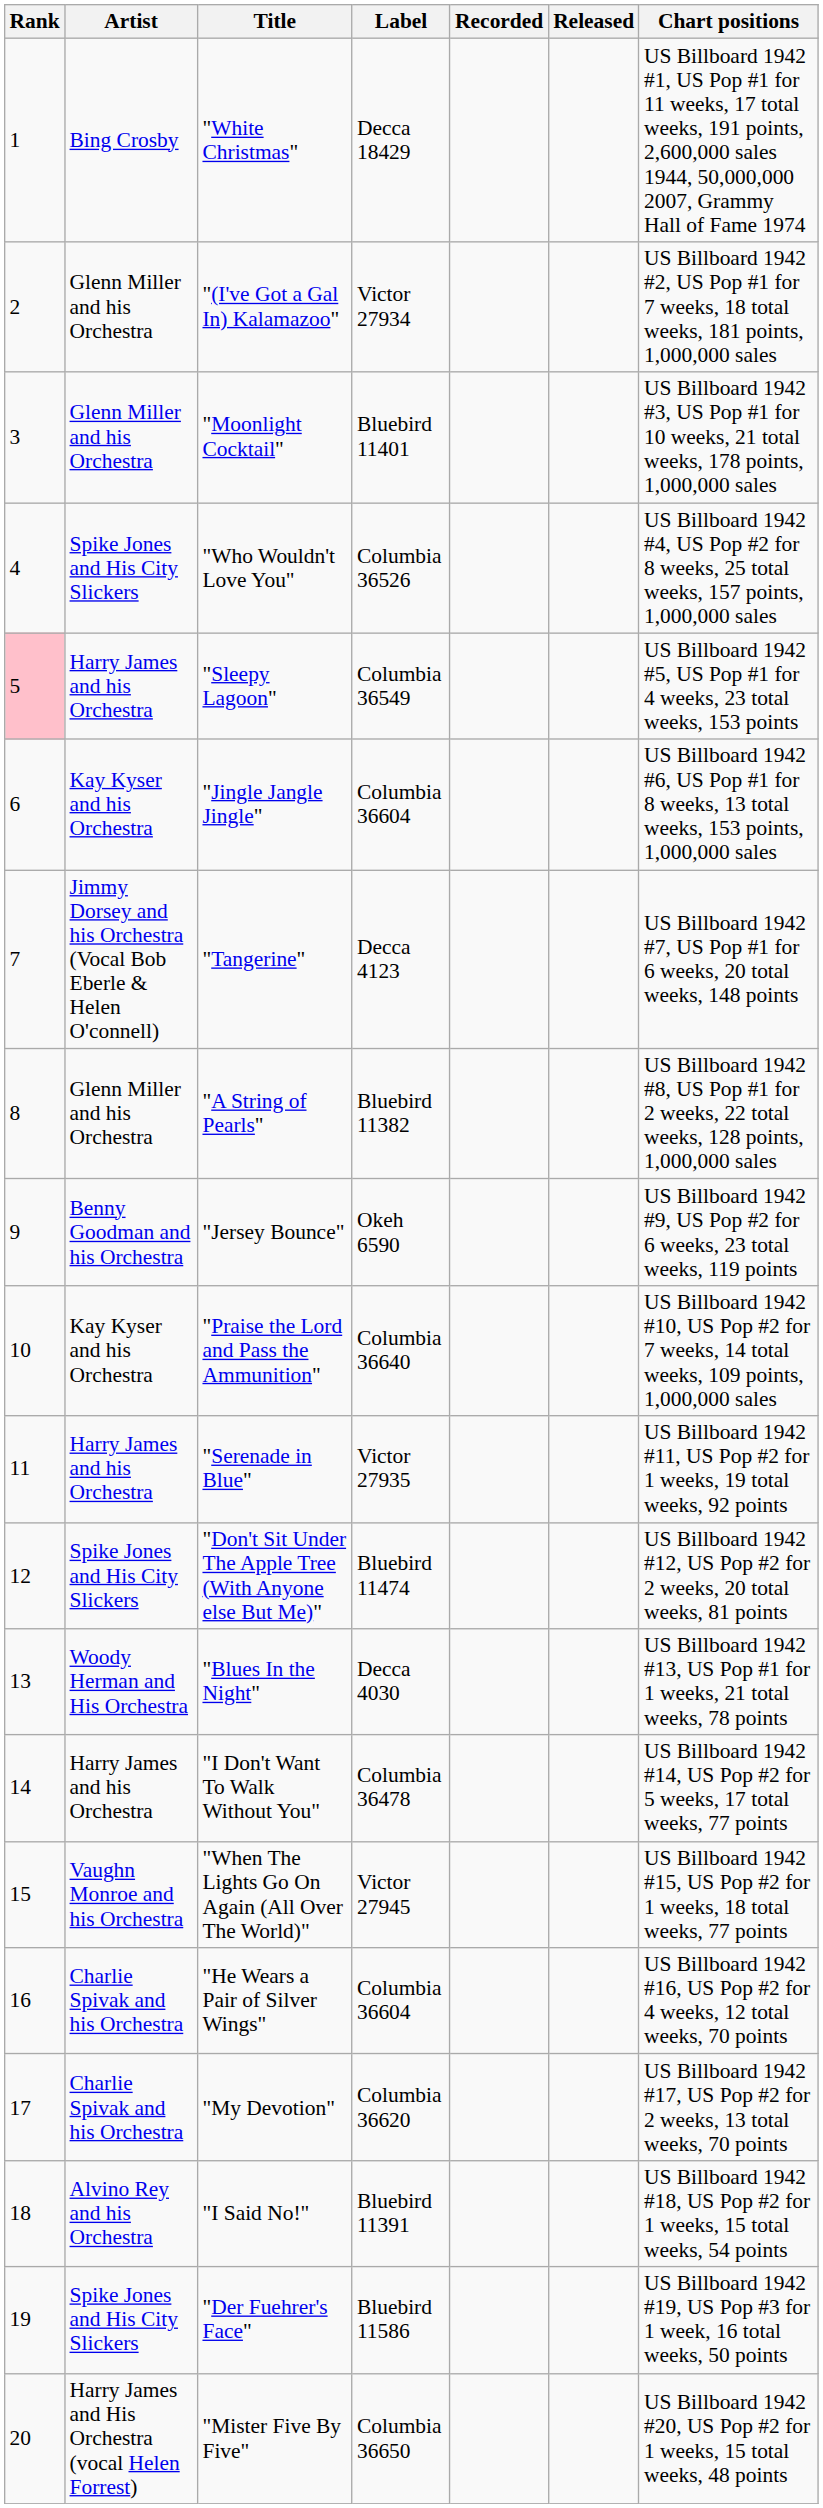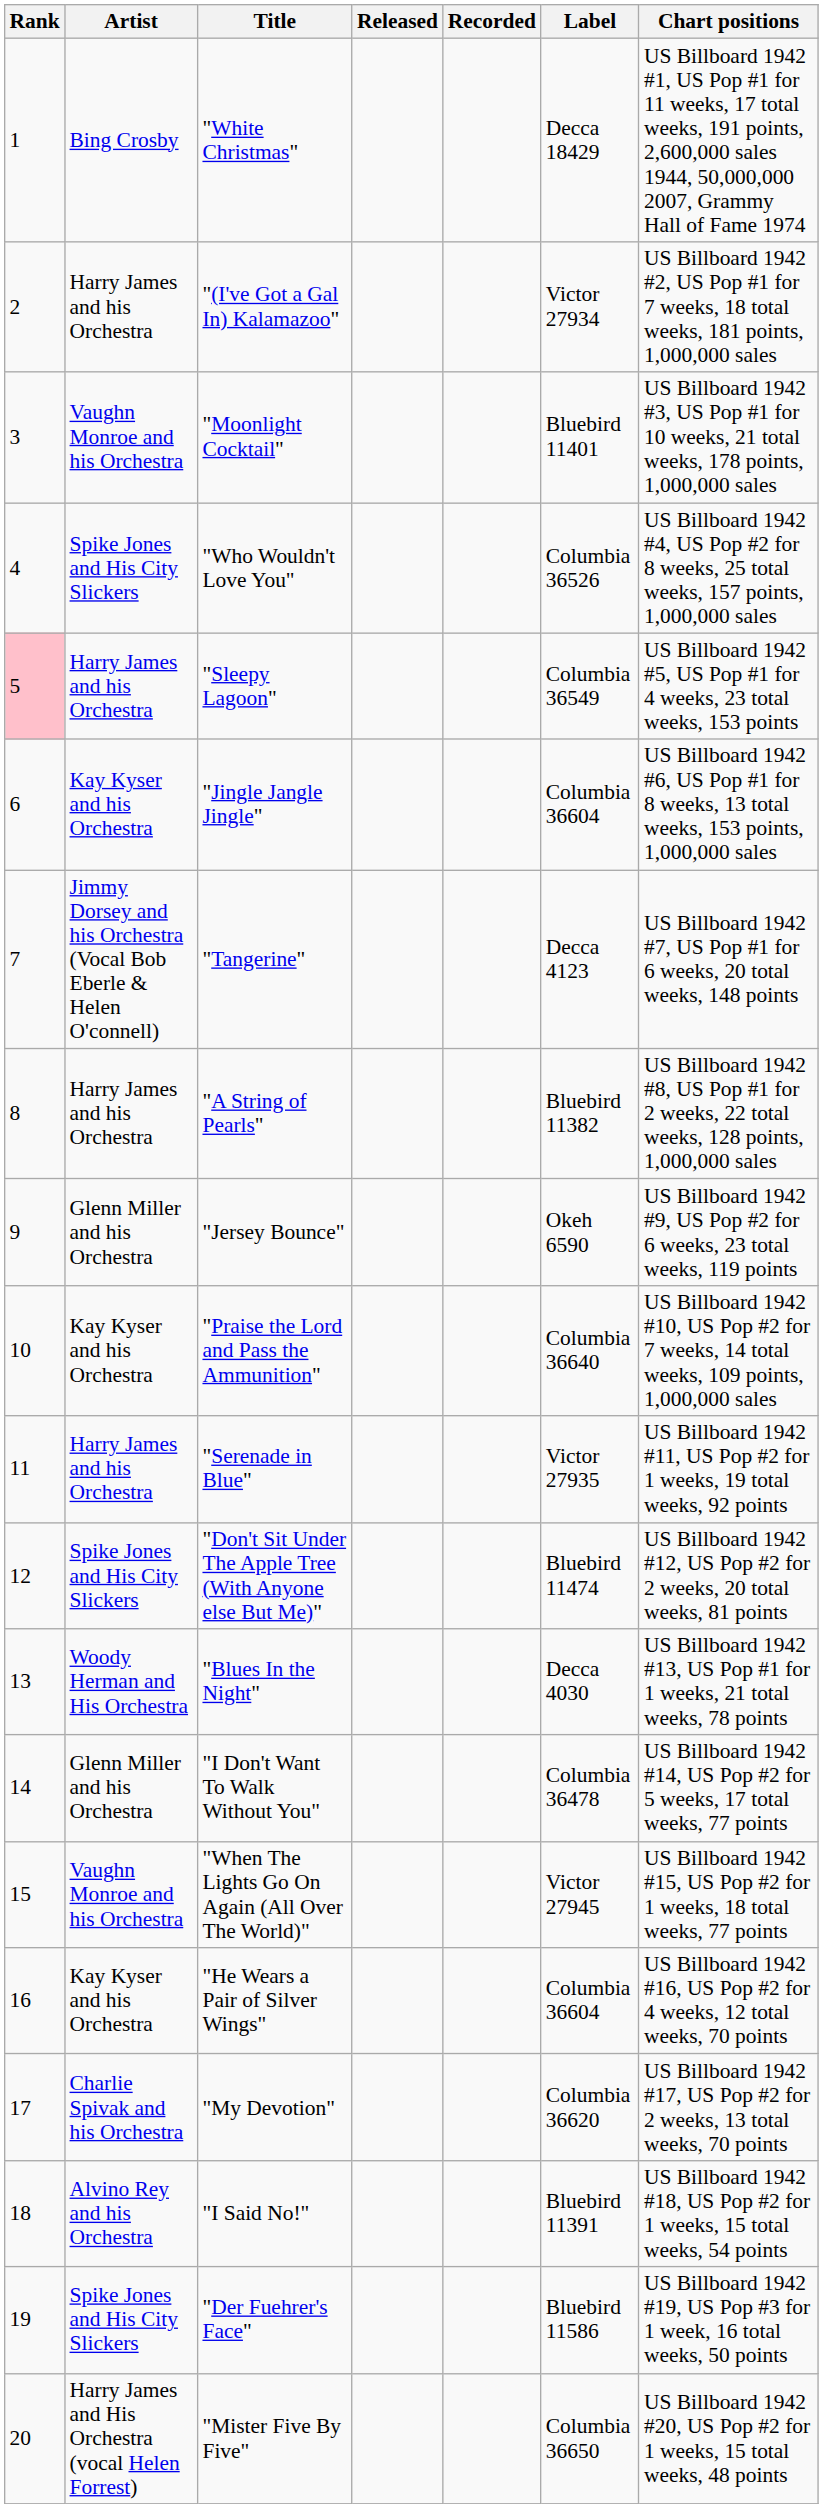columns swapped: Label <-> Released
"(I've Got a Gal In) Kalamazoo" | Artist: Glenn Miller and his Orchestra -> Harry James and his Orchestra
"Moonlight Cocktail" | Artist: Glenn Miller and his Orchestra -> Vaughn Monroe and his Orchestra
"A String of Pearls" | Artist: Glenn Miller and his Orchestra -> Harry James and his Orchestra
"Jersey Bounce" | Artist: Benny Goodman and his Orchestra -> Glenn Miller and his Orchestra
"I Don't Want To Walk Without You" | Artist: Harry James and his Orchestra -> Glenn Miller and his Orchestra
"He Wears a Pair of Silver Wings" | Artist: Charlie Spivak and his Orchestra -> Kay Kyser and his Orchestra
